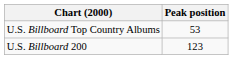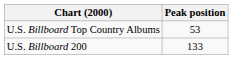U.S. Billboard 200 | Peak position: 123 -> 133
